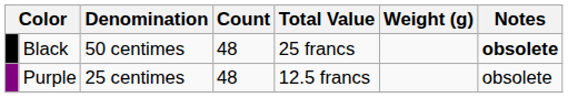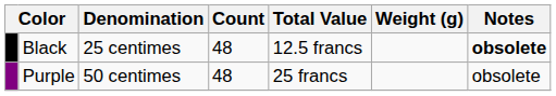Black | Denomination: 50 centimes -> 25 centimes
Black | Total Value: 25 francs -> 12.5 francs
Purple | Denomination: 25 centimes -> 50 centimes
Purple | Total Value: 12.5 francs -> 25 francs
